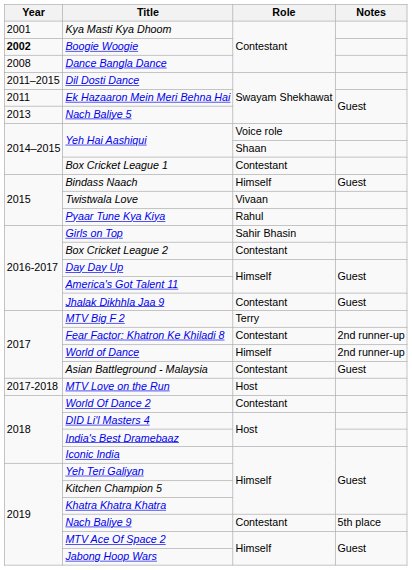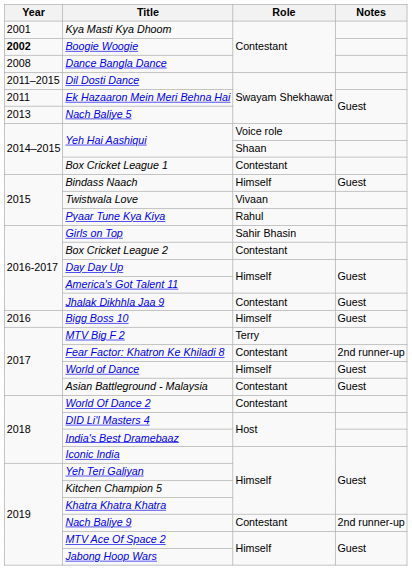+ row: 2016 | Bigg Boss 10 | Himself | Guest
World of Dance | Notes: 2nd runner-up -> Guest
- row: 2017-2018 | MTV Love on the Run | Host
Nach Baliye 9 | Notes: 5th place -> 2nd runner-up
